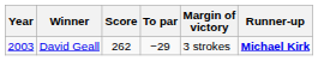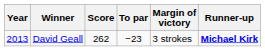David Geall | Year: 2003 -> 2013
David Geall | To par: −29 -> −23
